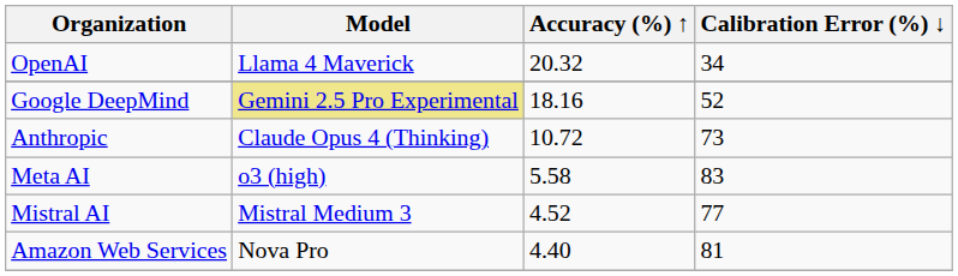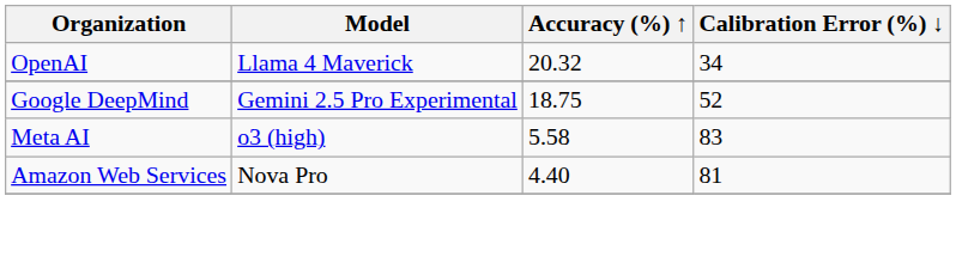Google DeepMind | Model: khaki background -> no background
Google DeepMind | Accuracy (%) ↑: 18.16 -> 18.75
- row: Anthropic | Claude Opus 4 (Thinking) | 10.72 | 73
- row: Mistral AI | Mistral Medium 3 | 4.52 | 77
